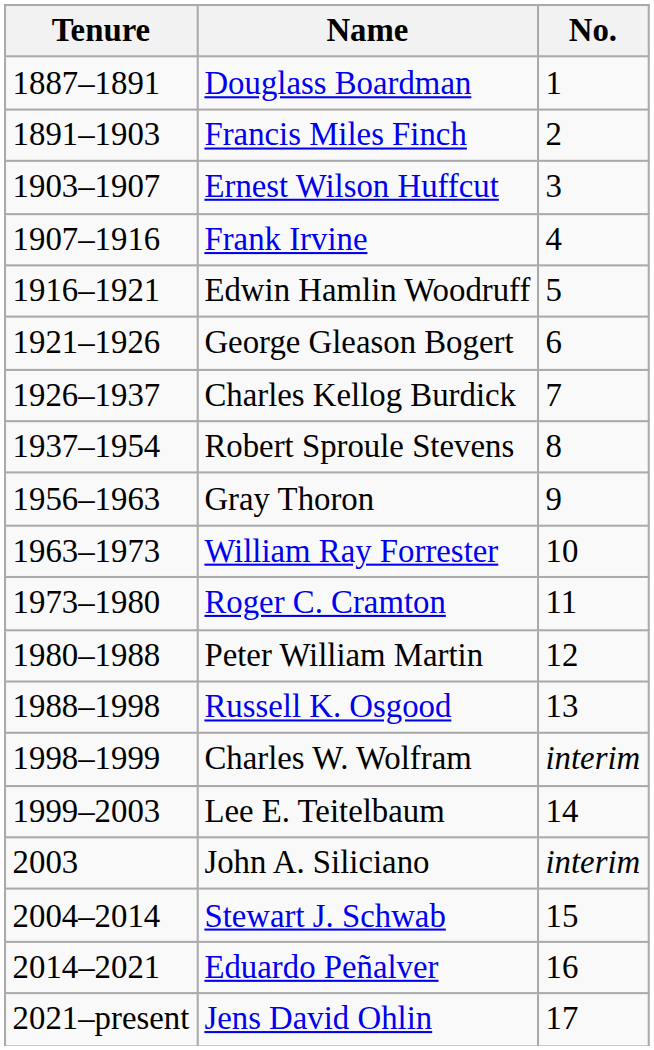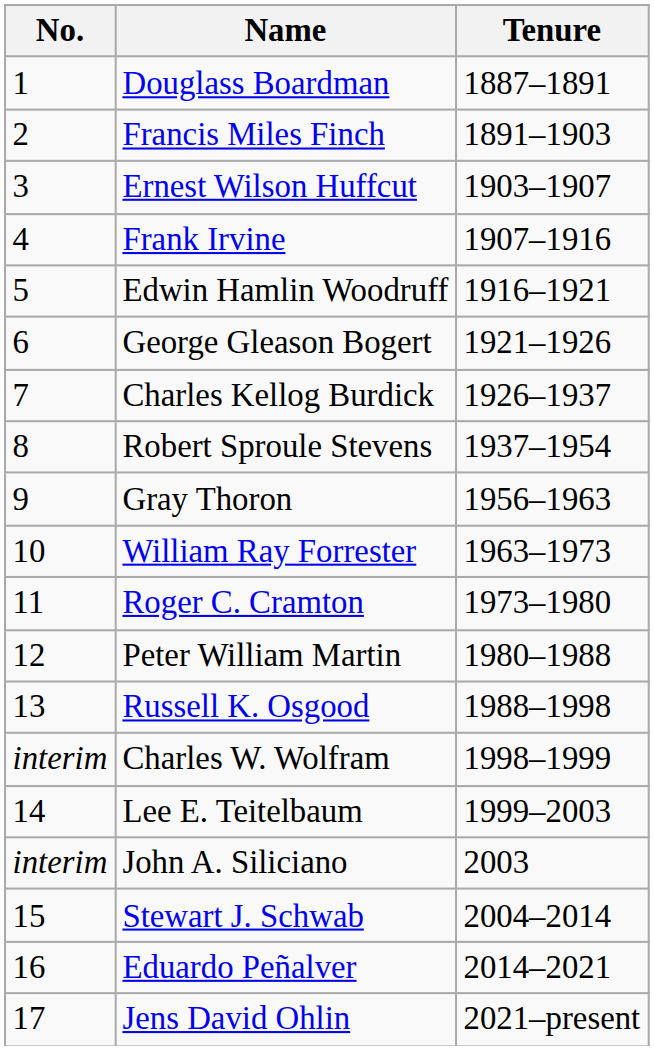columns swapped: No. <-> Tenure
